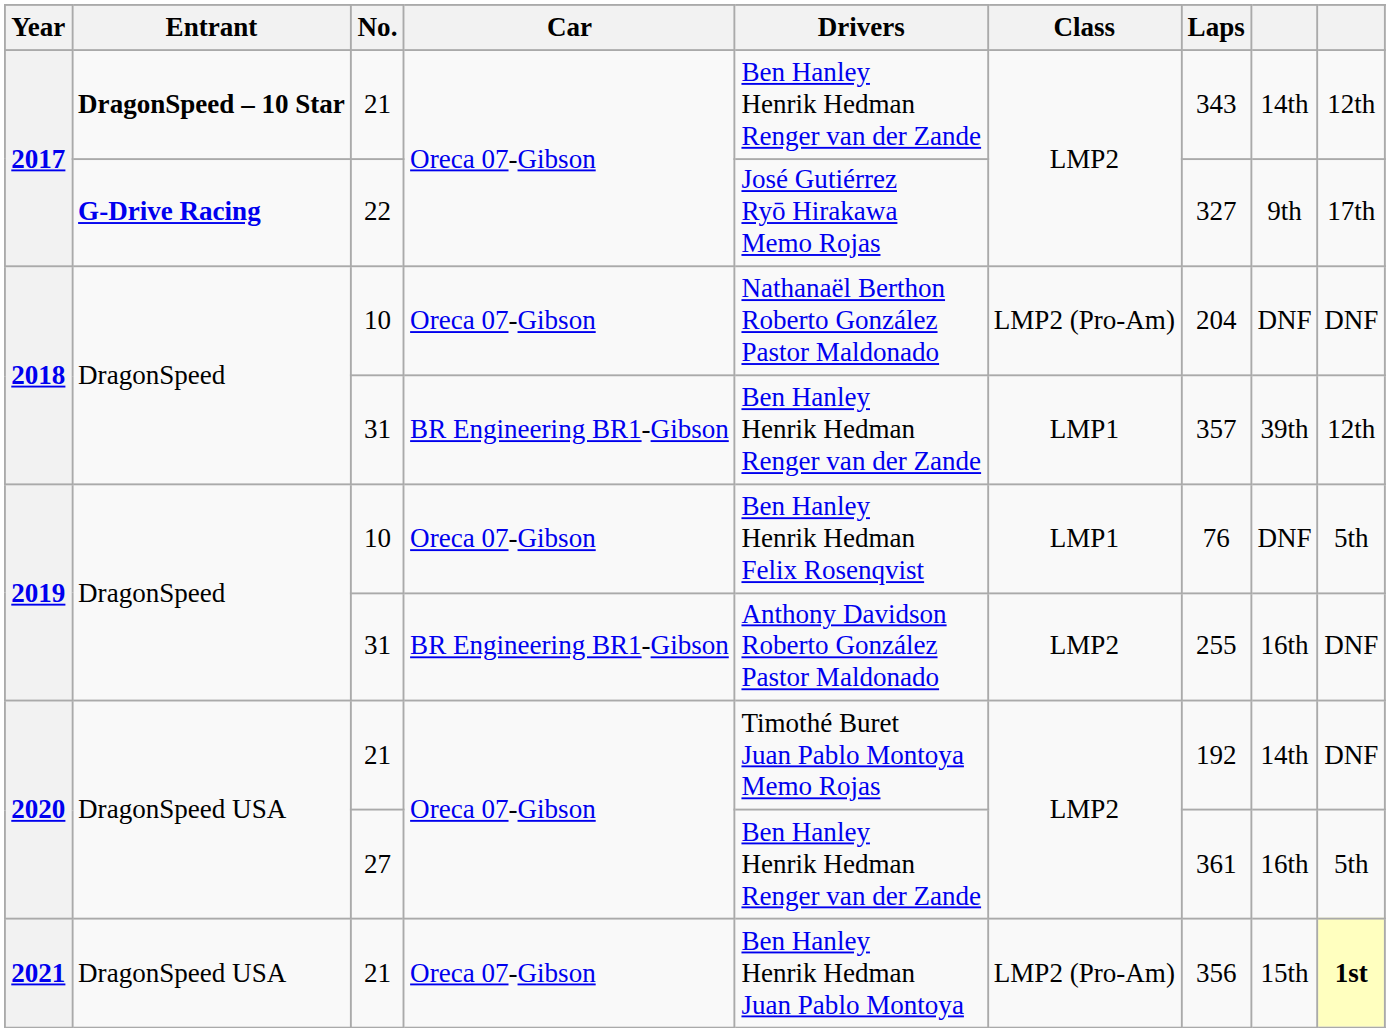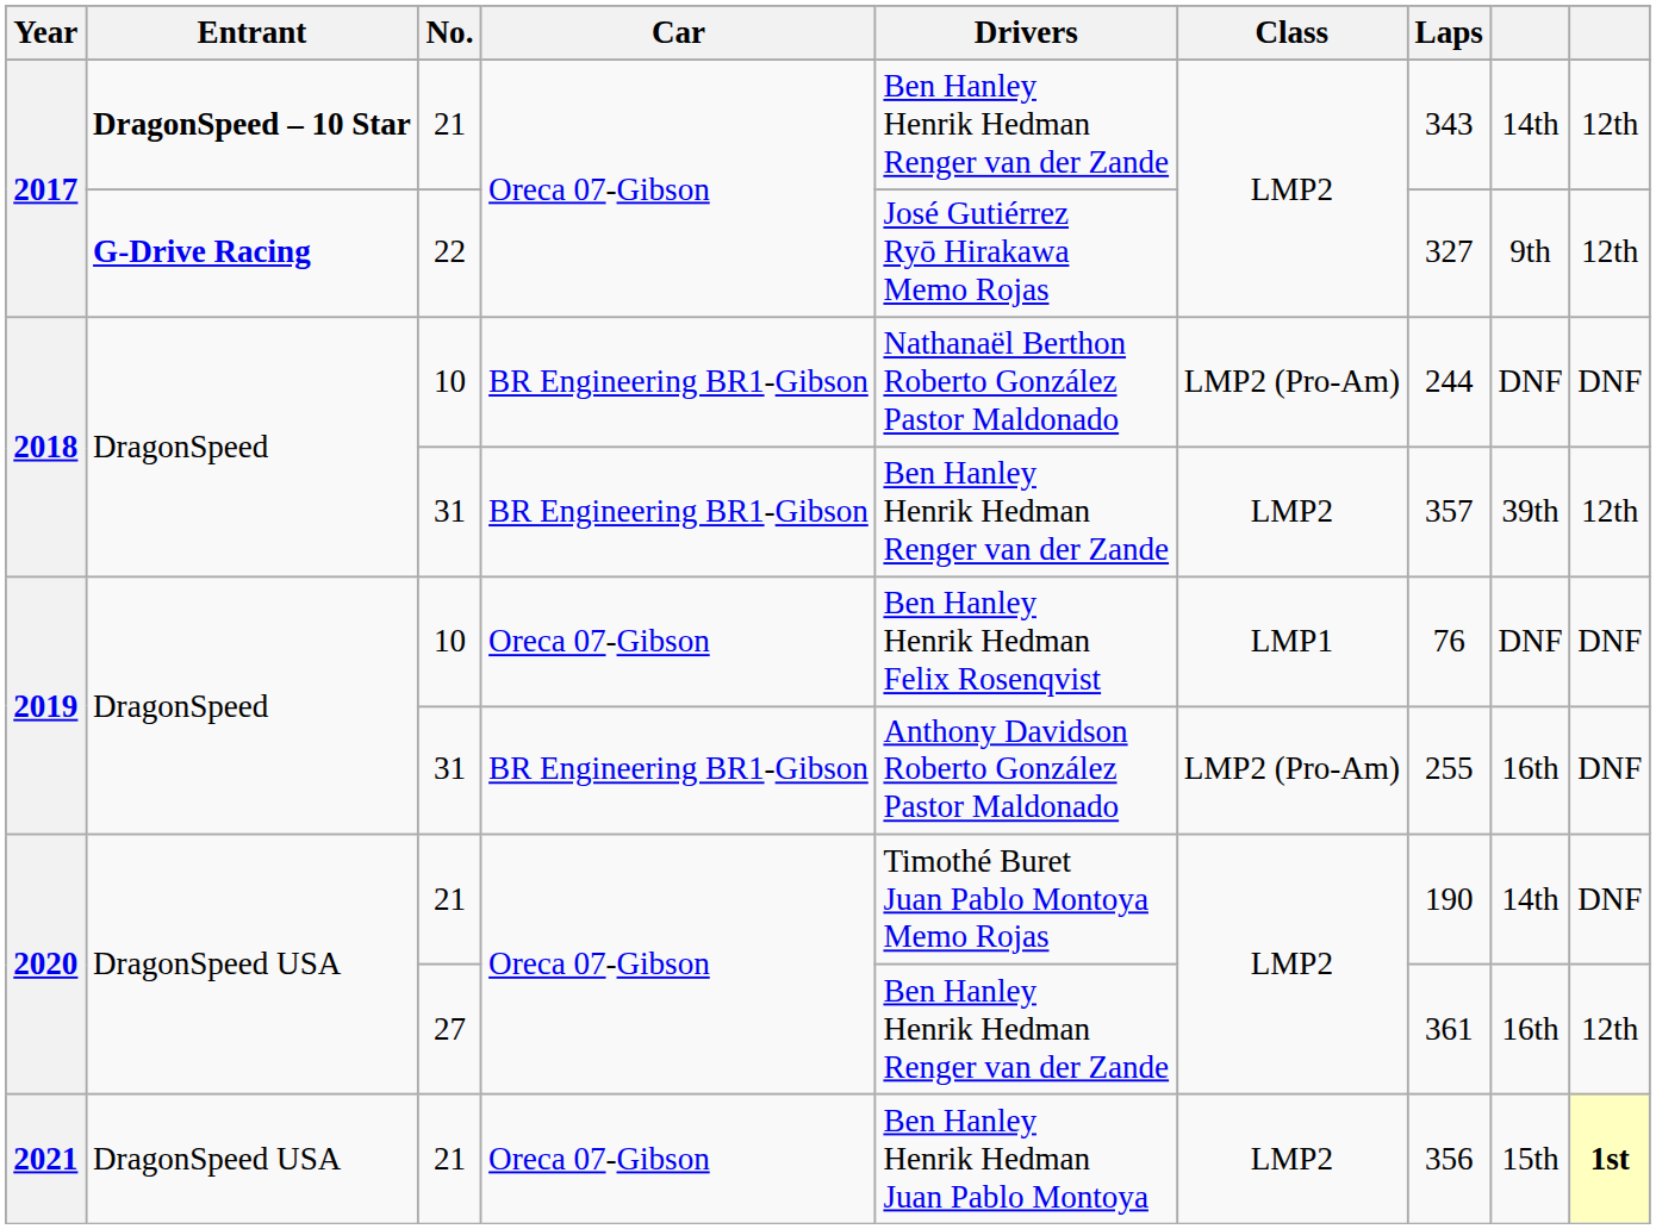2017 / 22 | column 9: 17th -> 12th
2018 / 10 | Car: Oreca 07-Gibson -> BR Engineering BR1-Gibson
2018 / 10 | Laps: 204 -> 244
2018 / 31 | Class: LMP1 -> LMP2
2019 / 10 | column 9: 5th -> DNF
2019 / 31 | Class: LMP2 -> LMP2 (Pro-Am)
2020 / 21 | Laps: 192 -> 190
2020 / 27 | column 9: 5th -> 12th
2021 | Class: LMP2 (Pro-Am) -> LMP2
